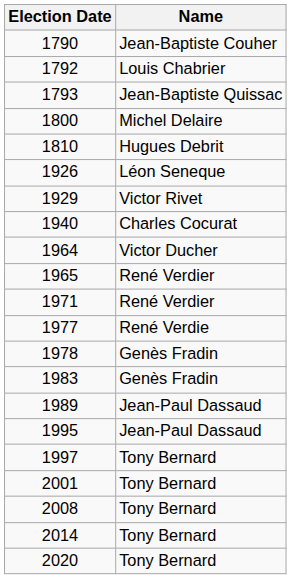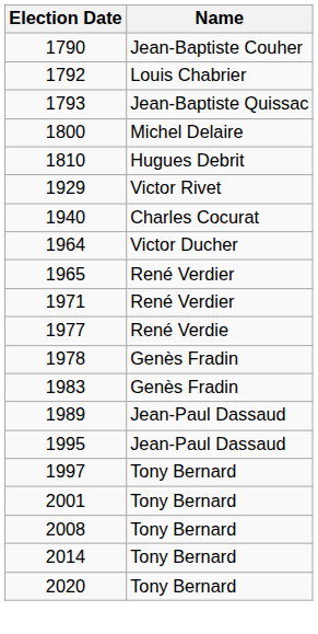- row: 1926 | Léon Seneque
